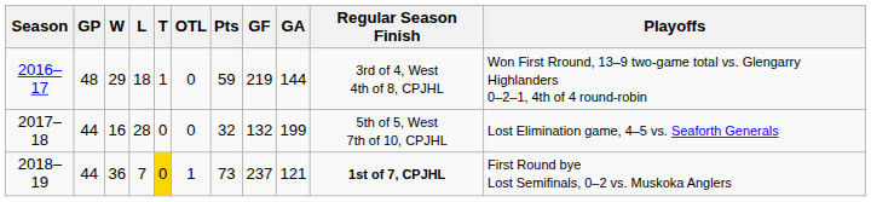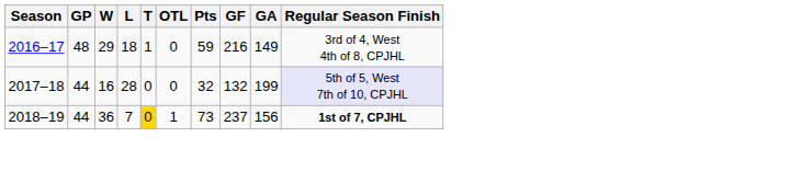- column: Playoffs | Won First Rround, 13–9 two-game total vs. Glengarry Highlanders 0–2–1, 4th of 4 round-robin | Lost Elimination game, 4–5 vs. Seaforth Generals | First Round bye Lost Semifinals, 0–2 vs. Muskoka Anglers
2016–17 | GF: 219 -> 216
2016–17 | GA: 144 -> 149
2017–18 | Regular Season Finish: no background -> lavender background
2018–19 | GA: 121 -> 156
